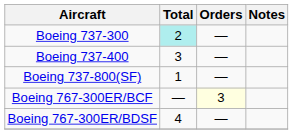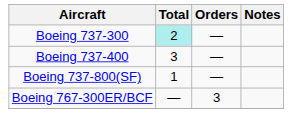Boeing 767-300ER/BCF | Orders: lightyellow background -> no background
- row: Boeing 767-300ER/BDSF | 4 | —
